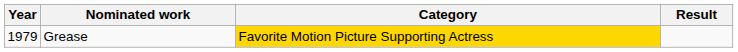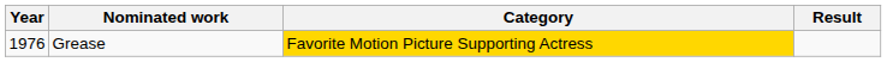Grease | Year: 1979 -> 1976
